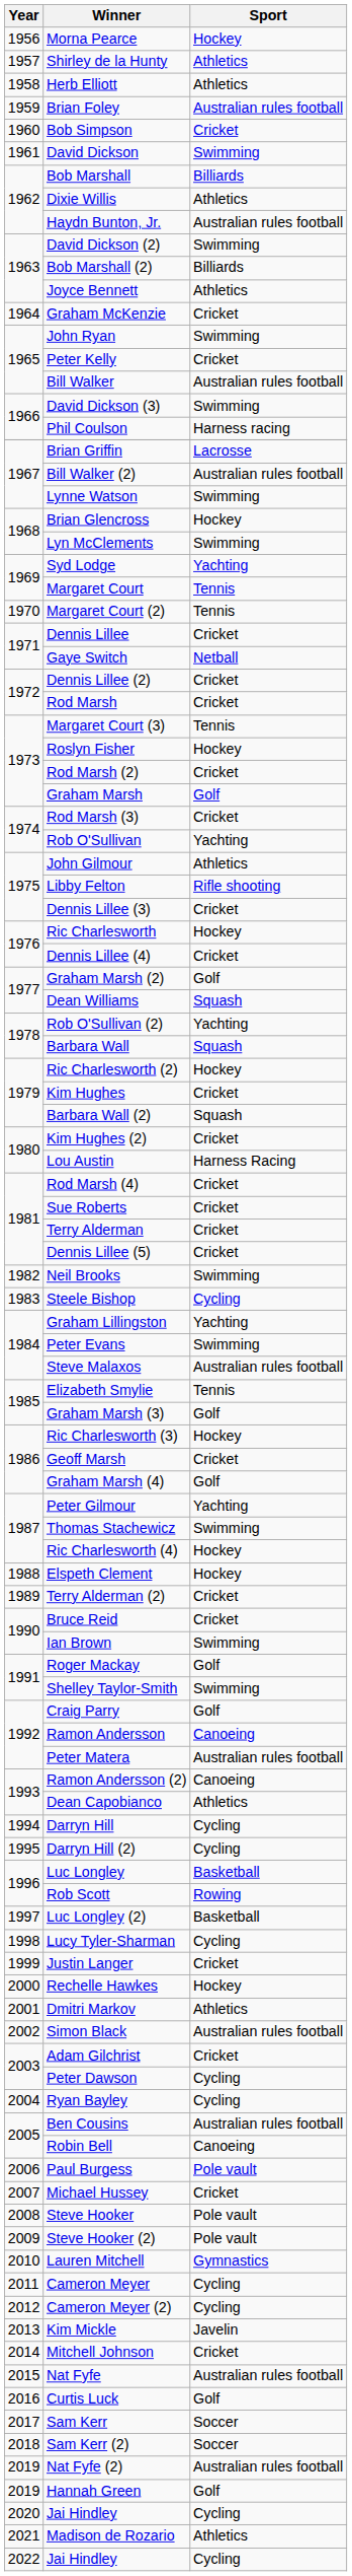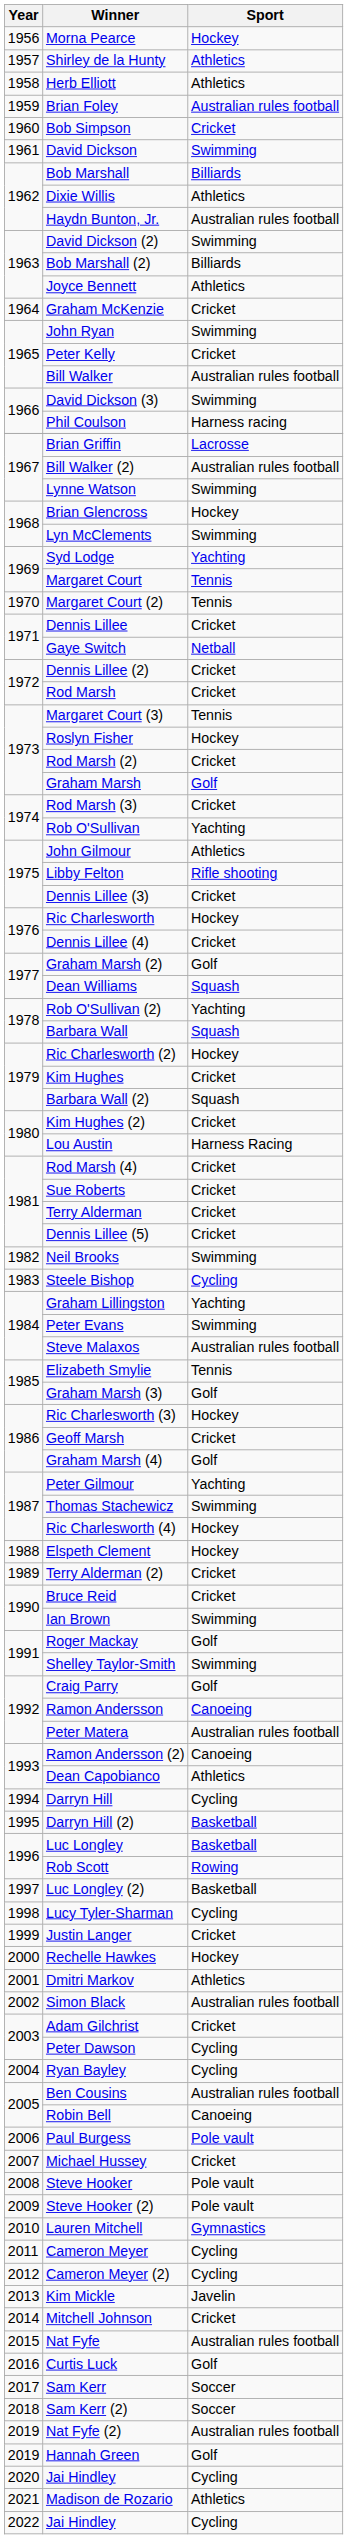Darryn Hill (2) | Sport: Cycling -> Basketball
